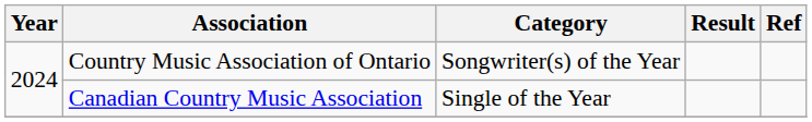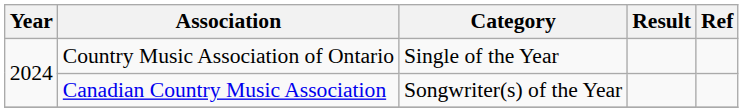Country Music Association of Ontario | Category: Songwriter(s) of the Year -> Single of the Year
Canadian Country Music Association | Category: Single of the Year -> Songwriter(s) of the Year
